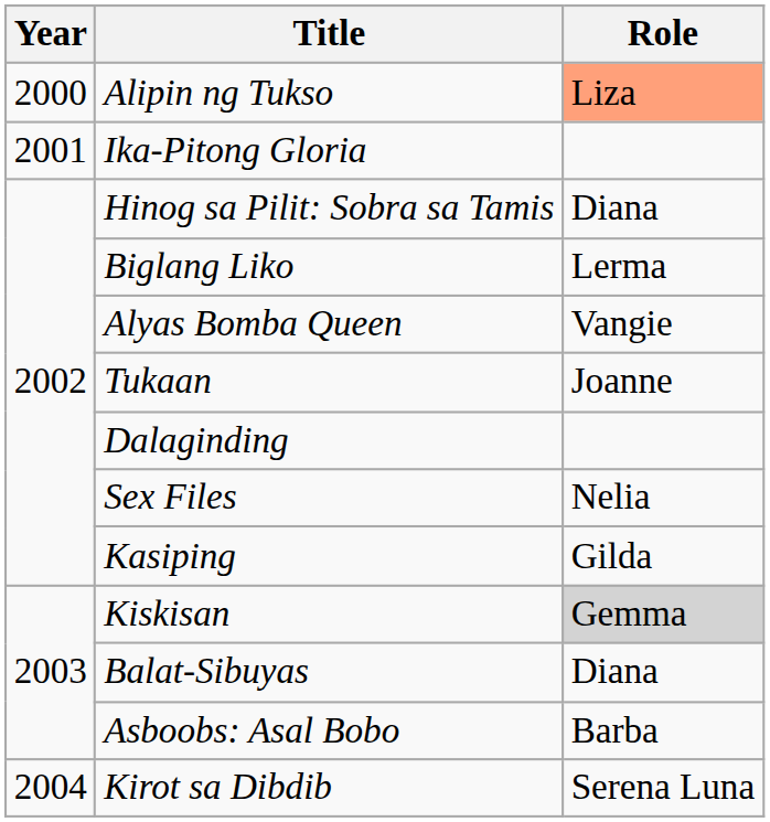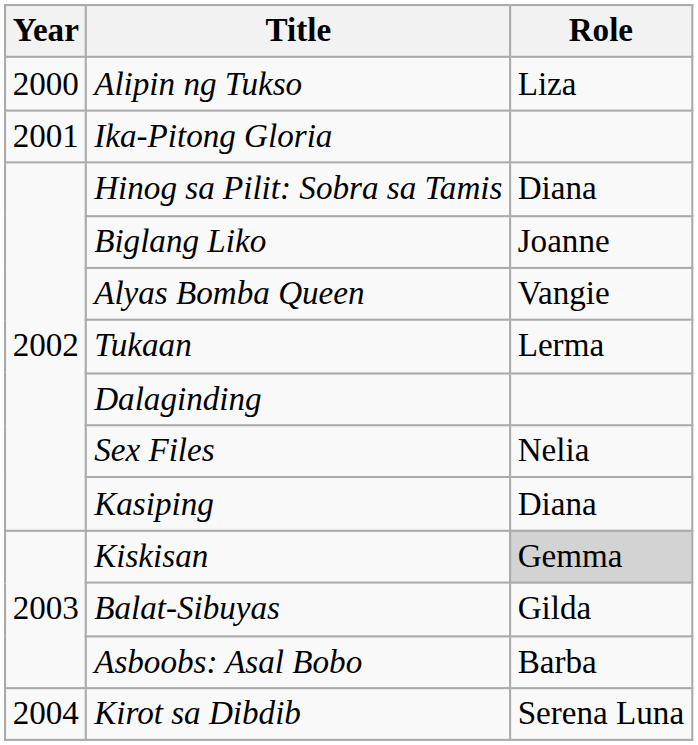Alipin ng Tukso | Role: lightsalmon background -> no background
Biglang Liko | Role: Lerma -> Joanne
Tukaan | Role: Joanne -> Lerma
Kasiping | Role: Gilda -> Diana
Balat-Sibuyas | Role: Diana -> Gilda
